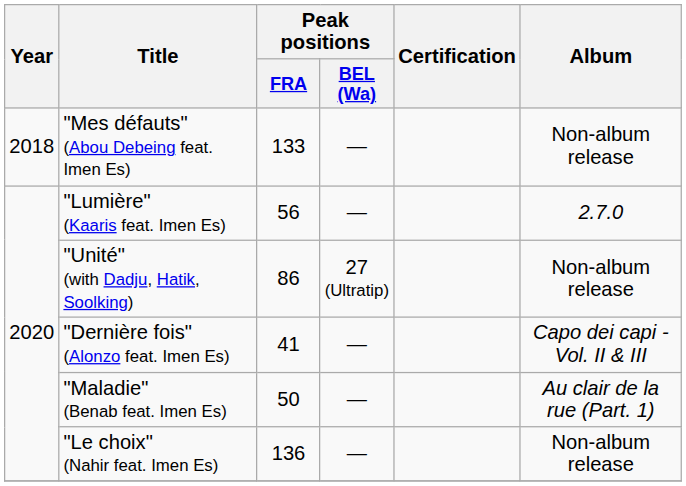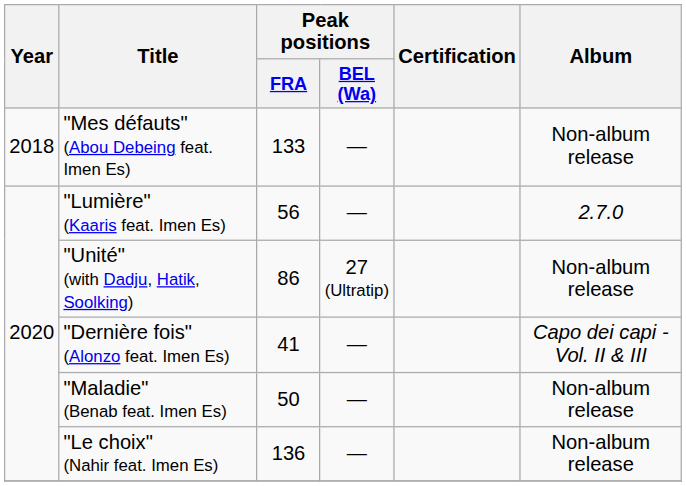"Maladie" (Benab feat. Imen Es) | Album: Au clair de la rue (Part. 1) -> Non-album release
